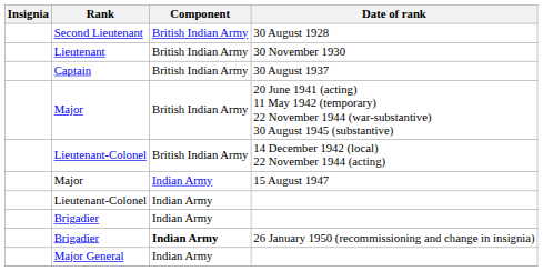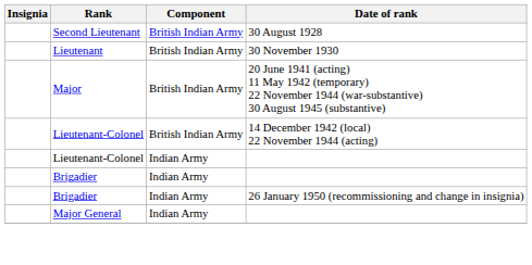- row: Captain | British Indian Army | 30 August 1937
- row: Major | Indian Army | 15 August 1947
26 January 1950 (recommissioning and change in insignia) | Component: bold -> normal
